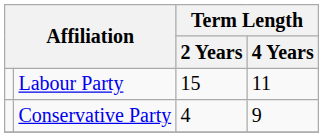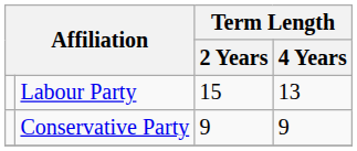Labour Party | Term Length / 4 Years: 11 -> 13
Conservative Party | Term Length / 2 Years: 4 -> 9
